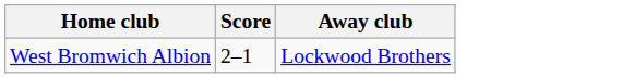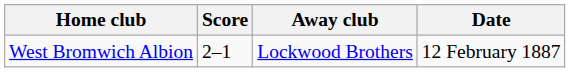+ column: Date | 12 February 1887
